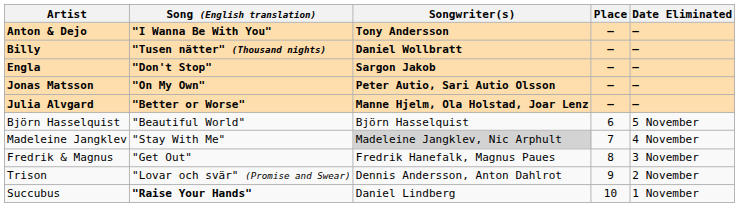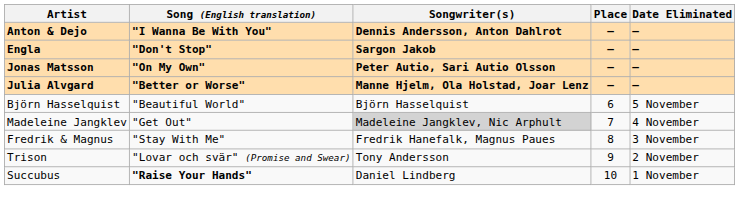Anton & Dejo | Songwriter(s): Tony Andersson -> Dennis Andersson, Anton Dahlrot
- row: Billy | "Tusen nätter" (Thousand nights) | Daniel Wollbratt | — | —
Madeleine Jangklev | Song (English translation): "Stay With Me" -> "Get Out"
Fredrik & Magnus | Song (English translation): "Get Out" -> "Stay With Me"
Trison | Songwriter(s): Dennis Andersson, Anton Dahlrot -> Tony Andersson
